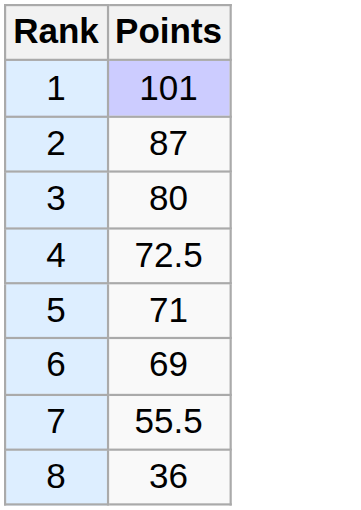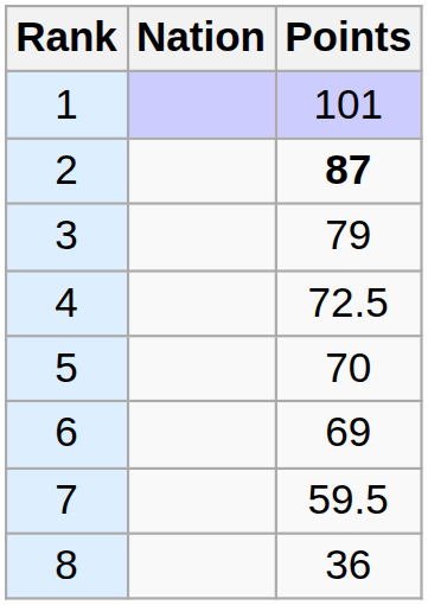+ column: Nation
2 | Points: normal -> bold
3 | Points: 80 -> 79
5 | Points: 71 -> 70
7 | Points: 55.5 -> 59.5
